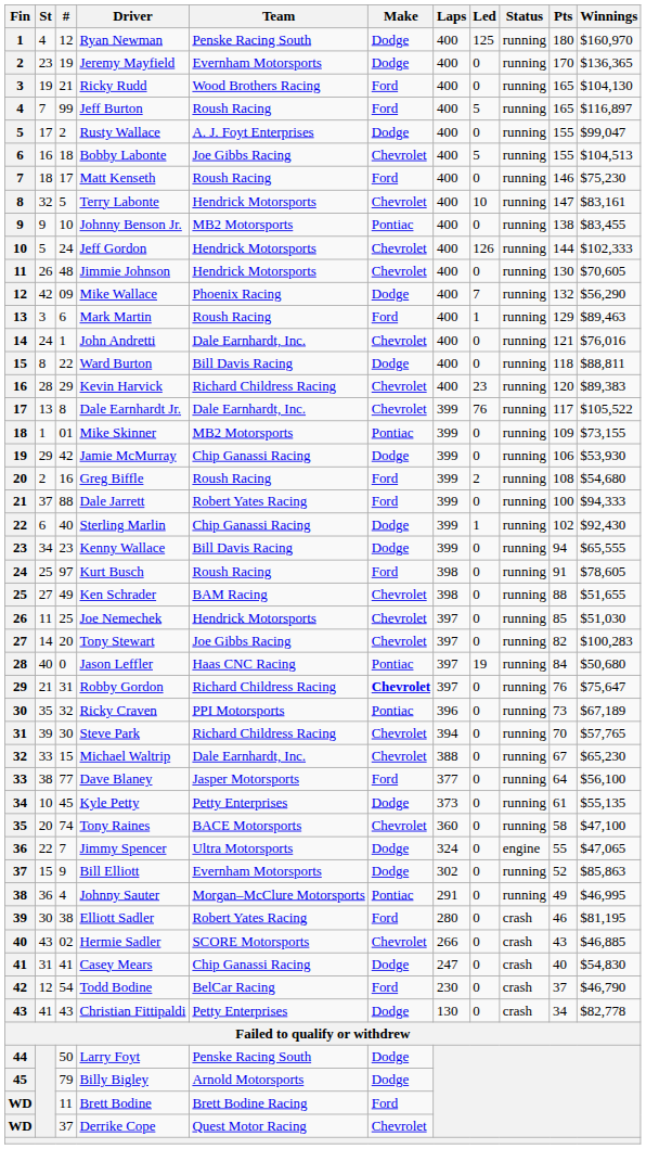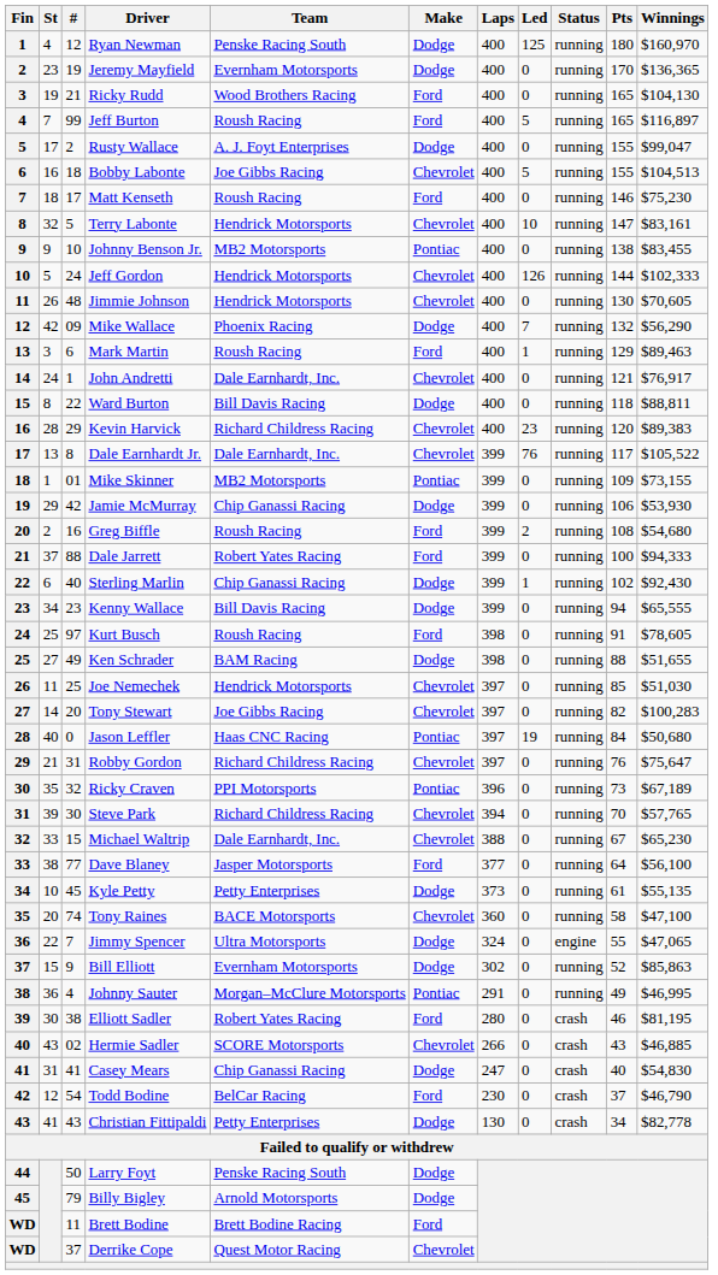John Andretti | Winnings: $76,016 -> $76,917
Ken Schrader | Make: Chevrolet -> Dodge
Robby Gordon | Make: bold -> normal
